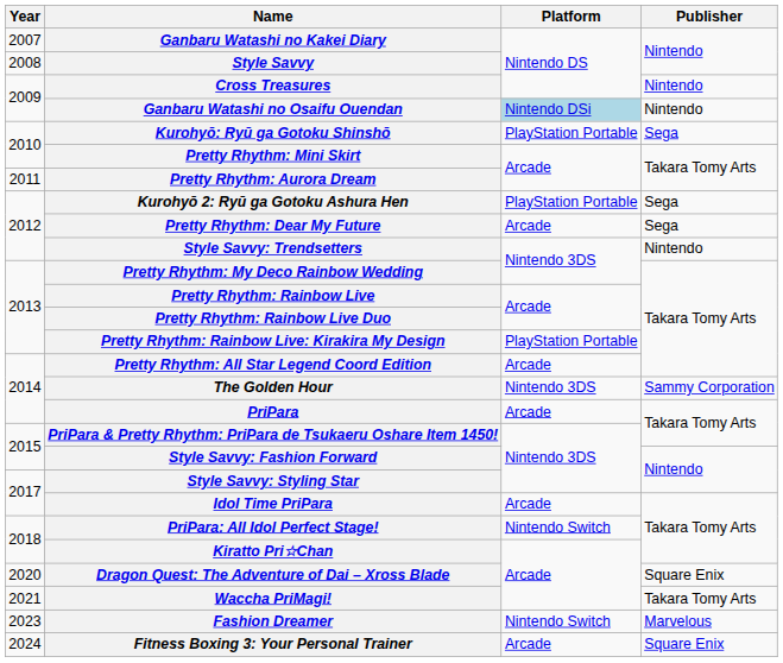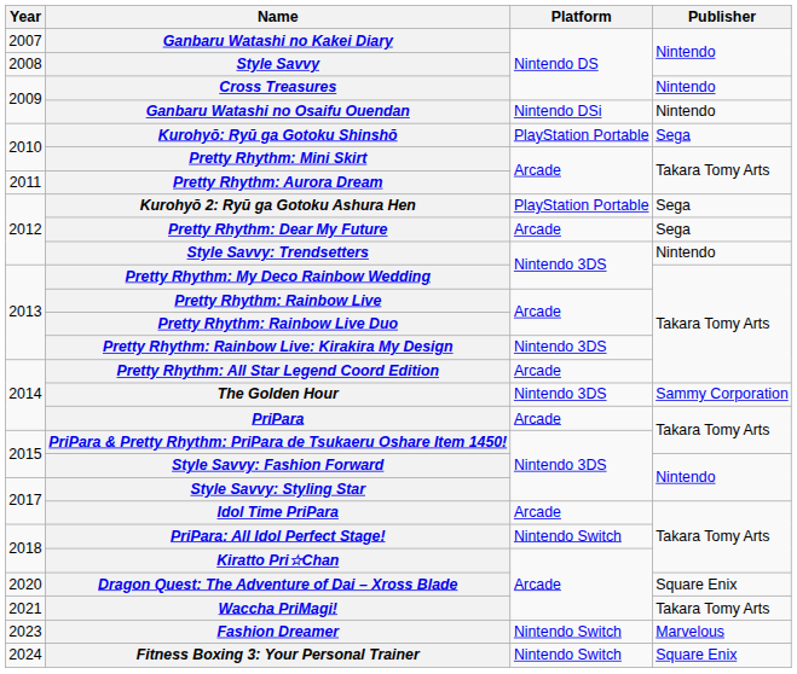Ganbaru Watashi no Osaifu Ouendan | Platform: lightblue background -> no background
Pretty Rhythm: Rainbow Live: Kirakira My Design | Platform: PlayStation Portable -> Nintendo 3DS
Fitness Boxing 3: Your Personal Trainer | Platform: Arcade -> Nintendo Switch
